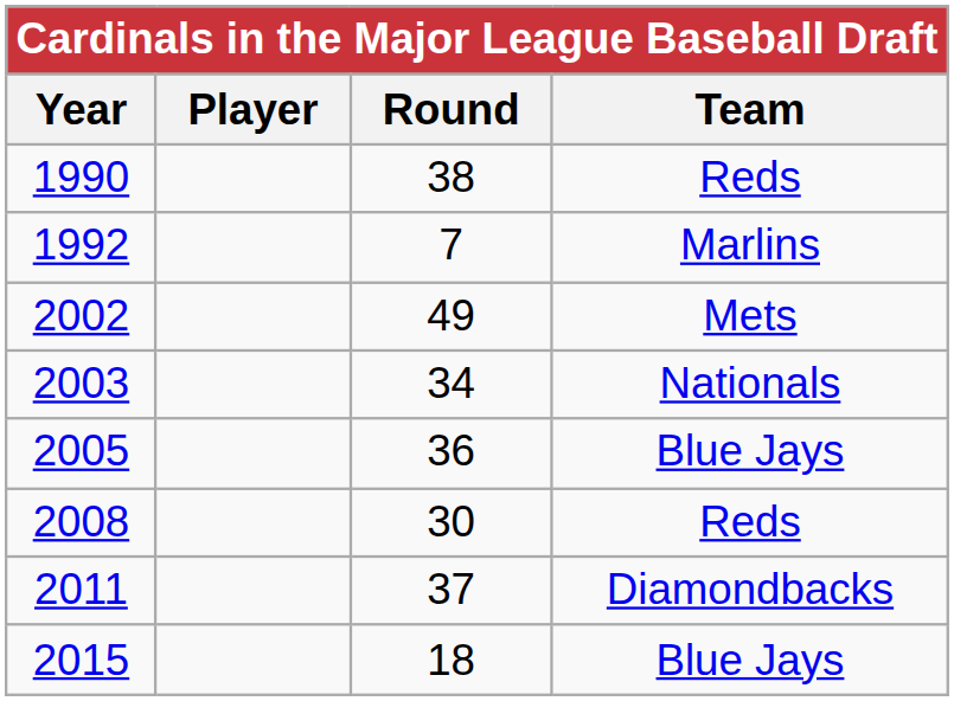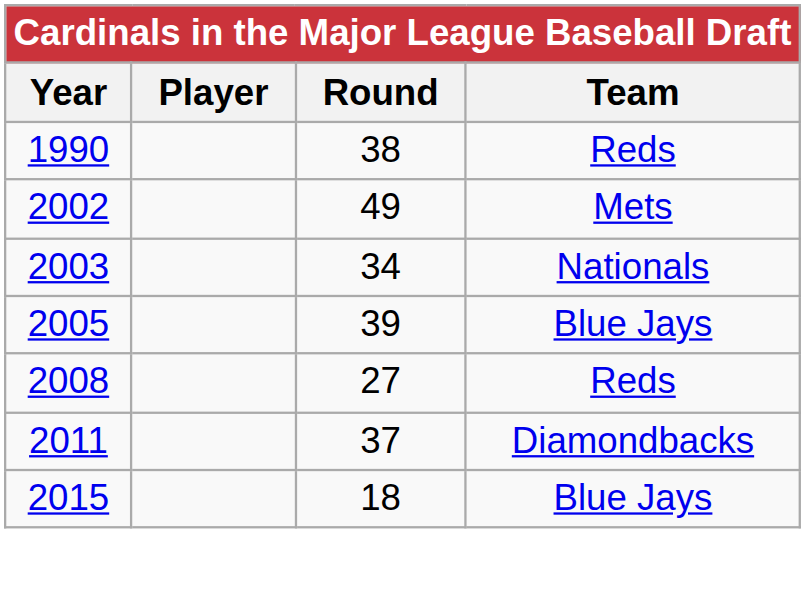- row: 1992 | 7 | Marlins
2005 | Round: 36 -> 39
2008 | Round: 30 -> 27
